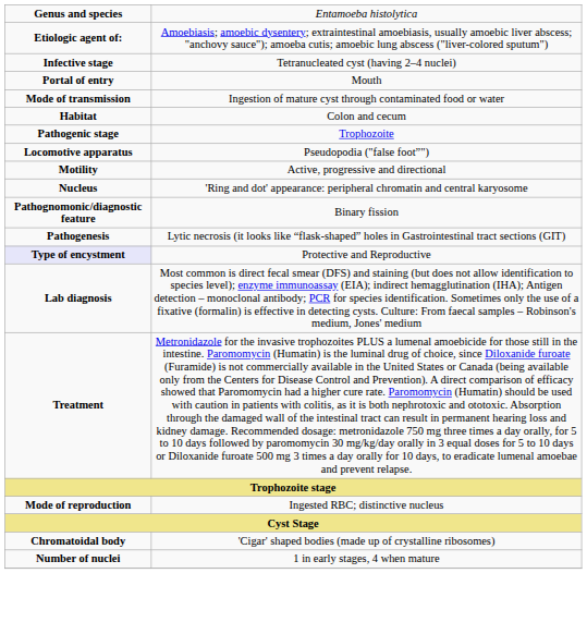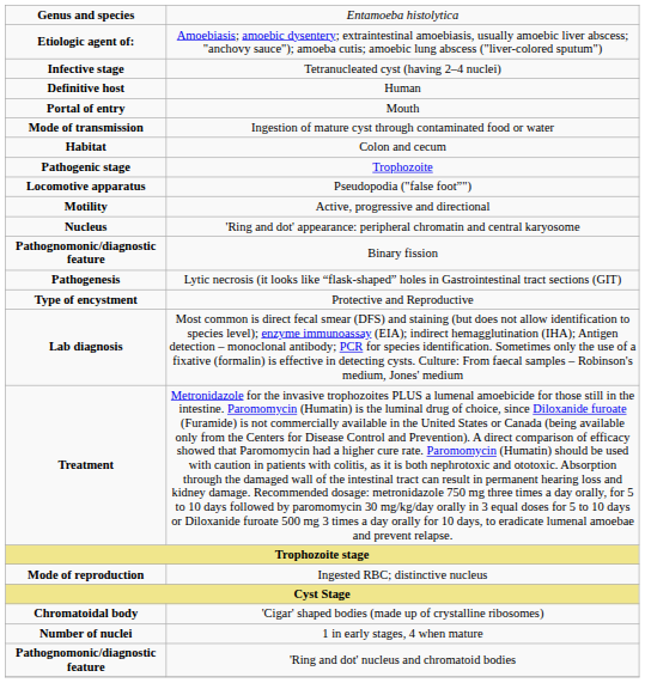+ row: Definitive host | Human
Protective and Reproductive | column 1: lavender background -> no background
+ row: Pathognomonic/diagnostic feature | 'Ring and dot' nucleus and chromatoid bodies
